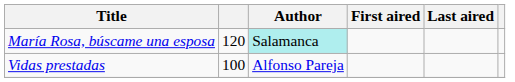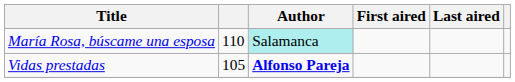María Rosa, búscame una esposa | column 2: 120 -> 110
Vidas prestadas | column 2: 100 -> 105
Vidas prestadas | Author: normal -> bold
